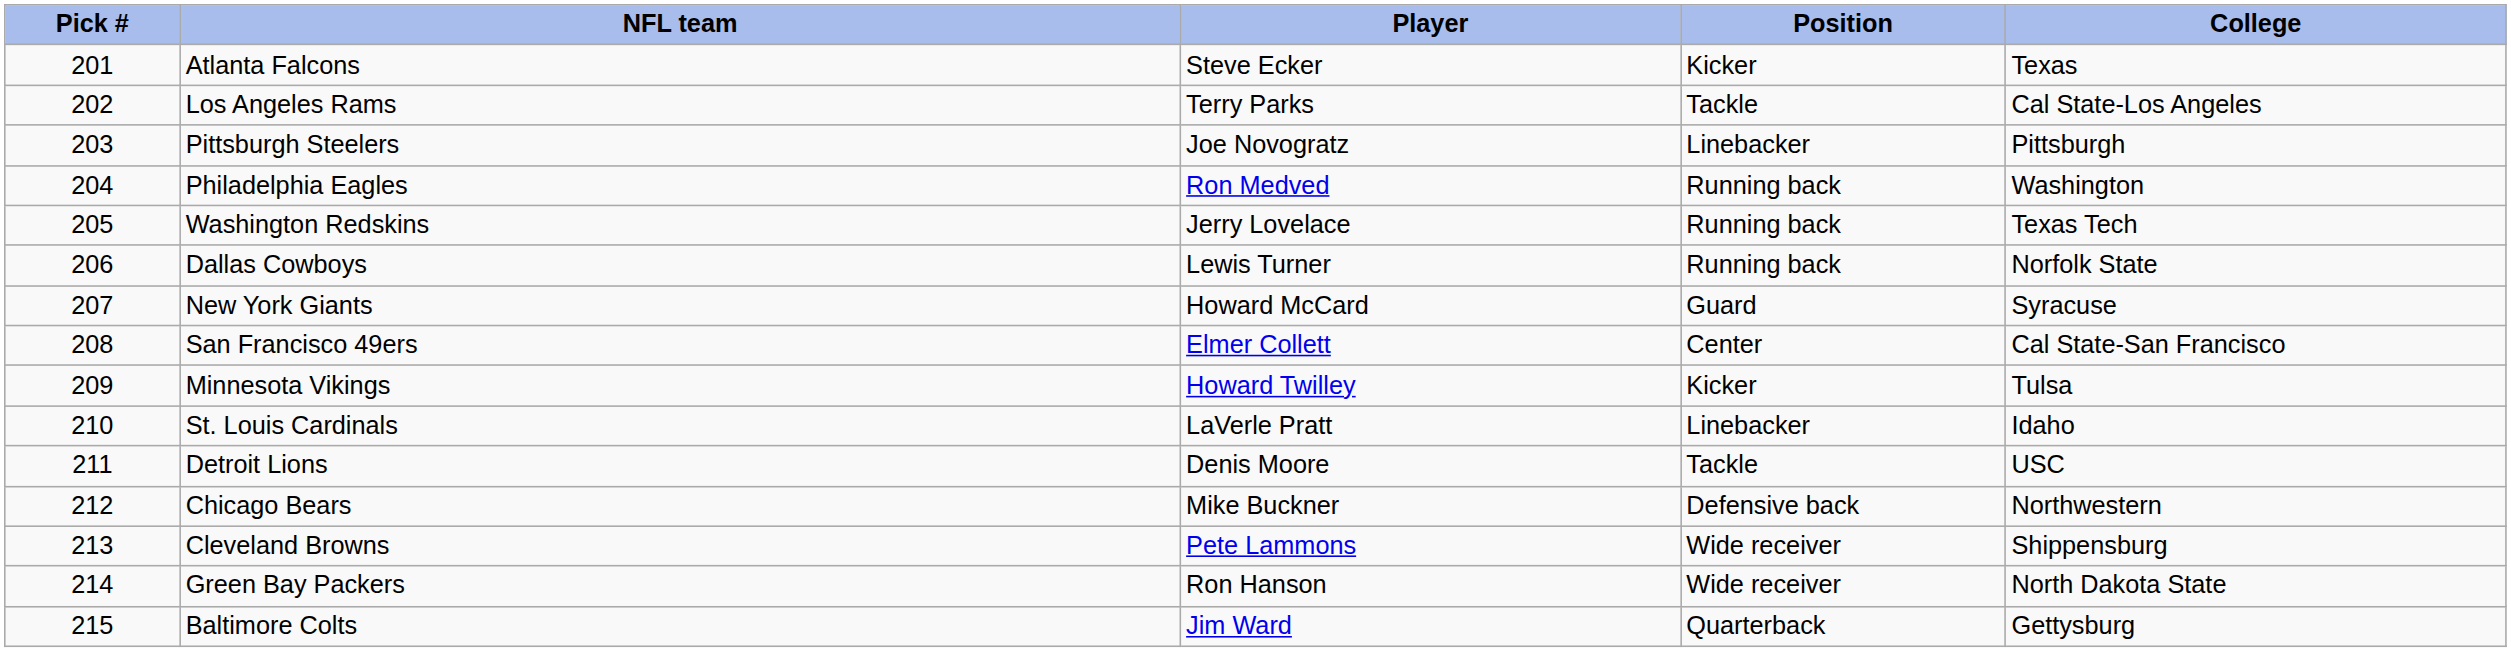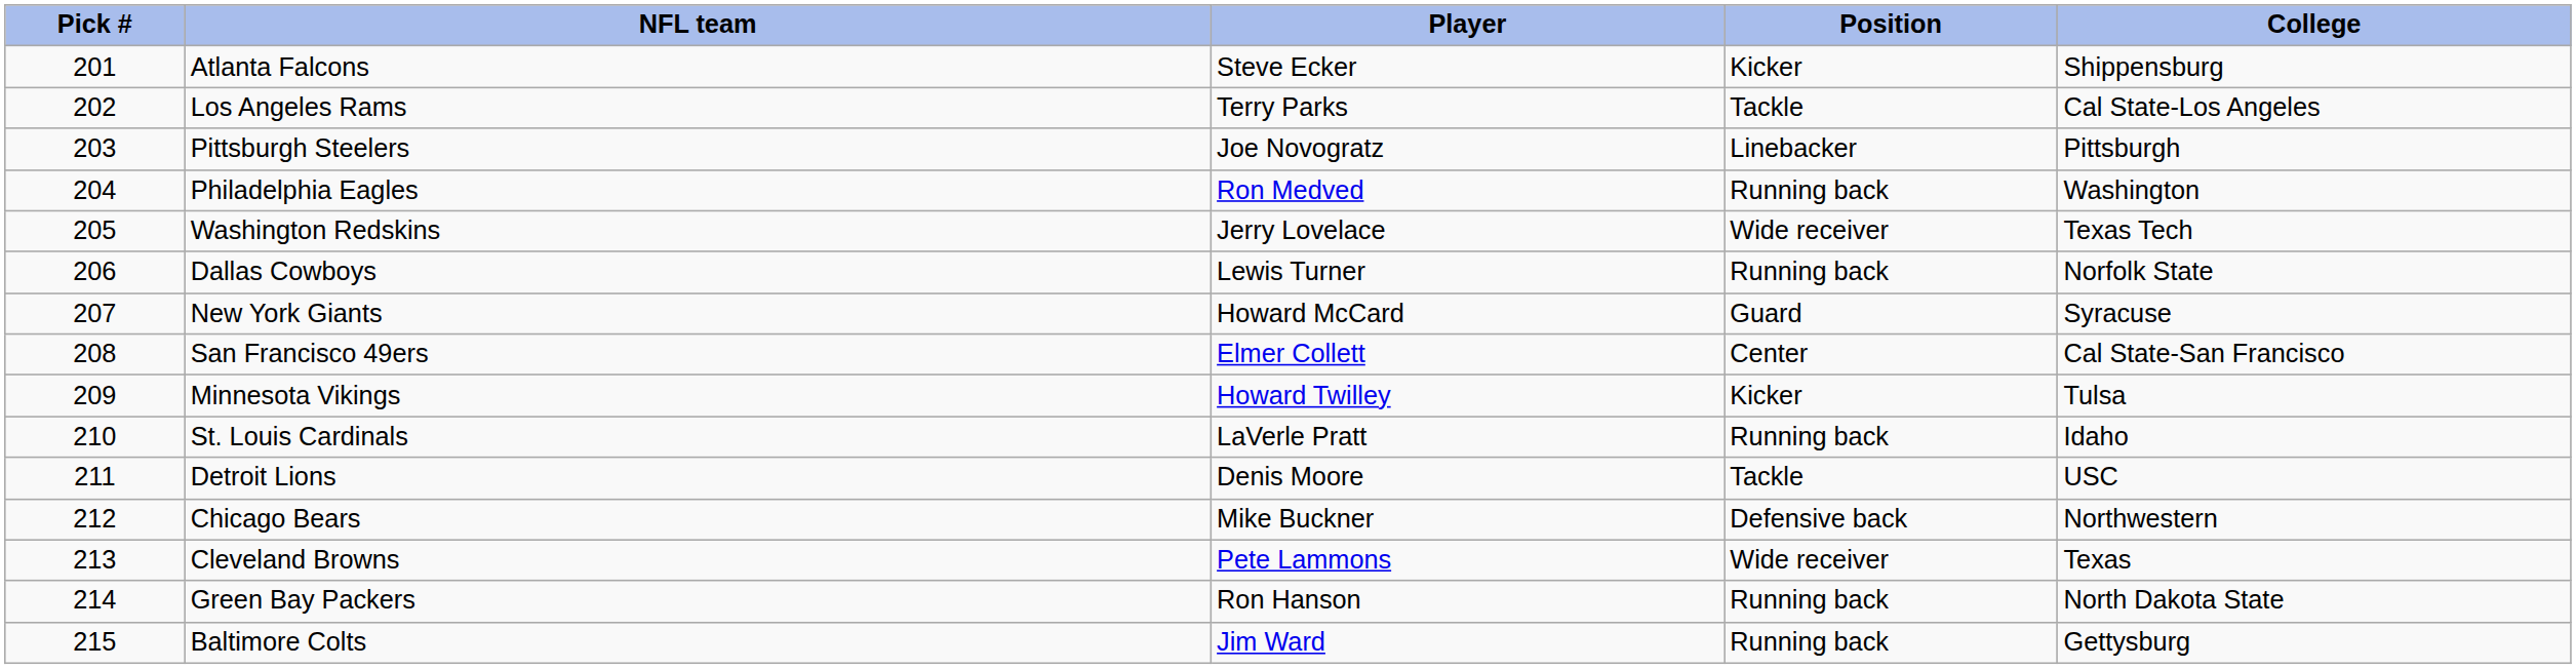Atlanta Falcons | College: Texas -> Shippensburg
Washington Redskins | Position: Running back -> Wide receiver
St. Louis Cardinals | Position: Linebacker -> Running back
Cleveland Browns | College: Shippensburg -> Texas
Green Bay Packers | Position: Wide receiver -> Running back
Baltimore Colts | Position: Quarterback -> Running back
